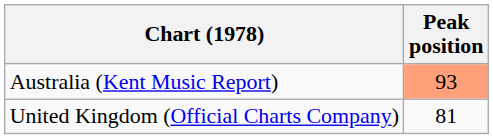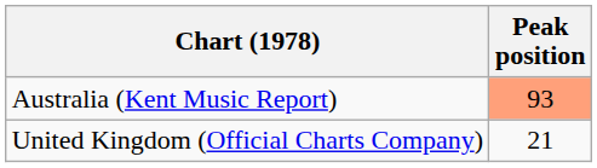United Kingdom (Official Charts Company) | Peak position: 81 -> 21
